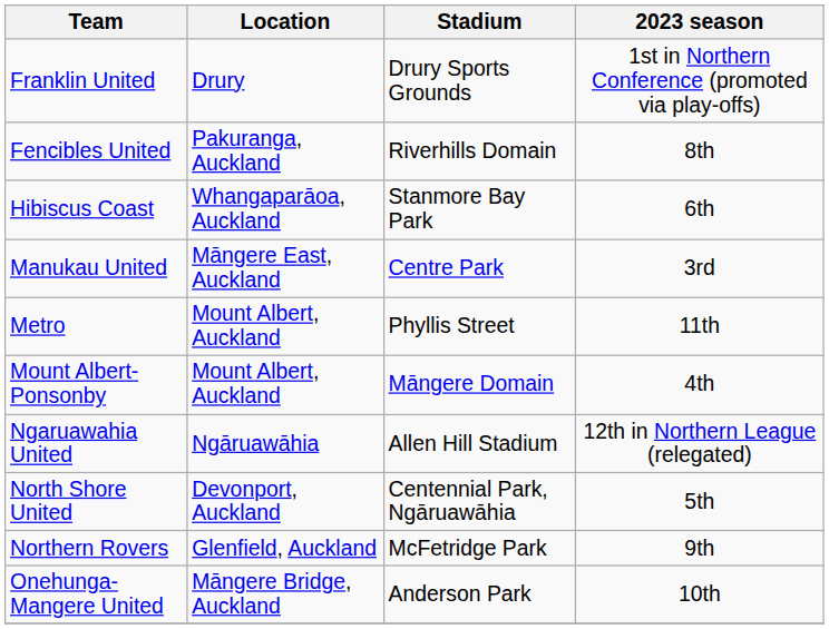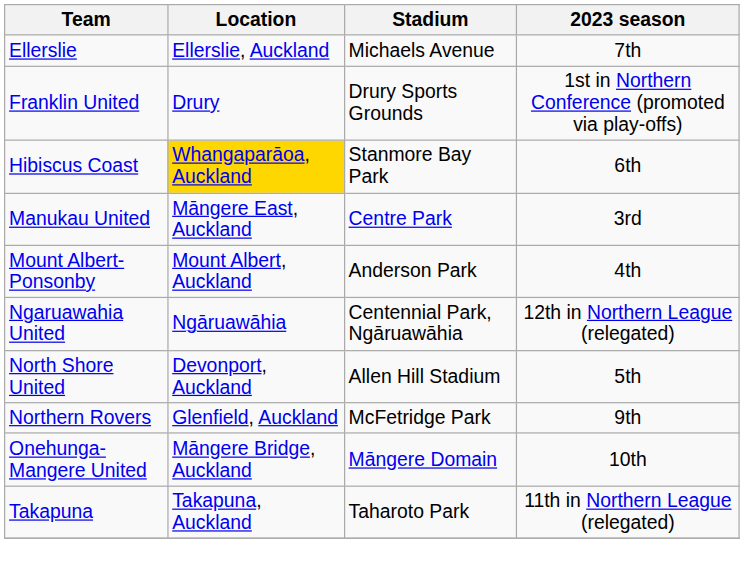+ row: Ellerslie | Ellerslie, Auckland | Michaels Avenue | 7th
- row: Fencibles United | Pakuranga, Auckland | Riverhills Domain | 8th
Hibiscus Coast | Location: no background -> gold background
- row: Metro | Mount Albert, Auckland | Phyllis Street | 11th
Mount Albert-Ponsonby | Stadium: Māngere Domain -> Anderson Park
Ngaruawahia United | Stadium: Allen Hill Stadium -> Centennial Park, Ngāruawāhia
North Shore United | Stadium: Centennial Park, Ngāruawāhia -> Allen Hill Stadium
Onehunga-Mangere United | Stadium: Anderson Park -> Māngere Domain
+ row: Takapuna | Takapuna, Auckland | Taharoto Park | 11th in Northern League (relegated)
